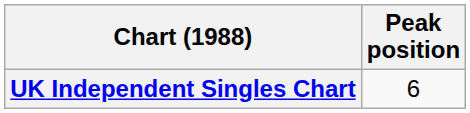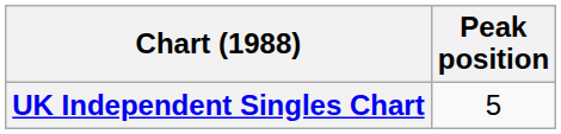UK Independent Singles Chart | Peak position: 6 -> 5
